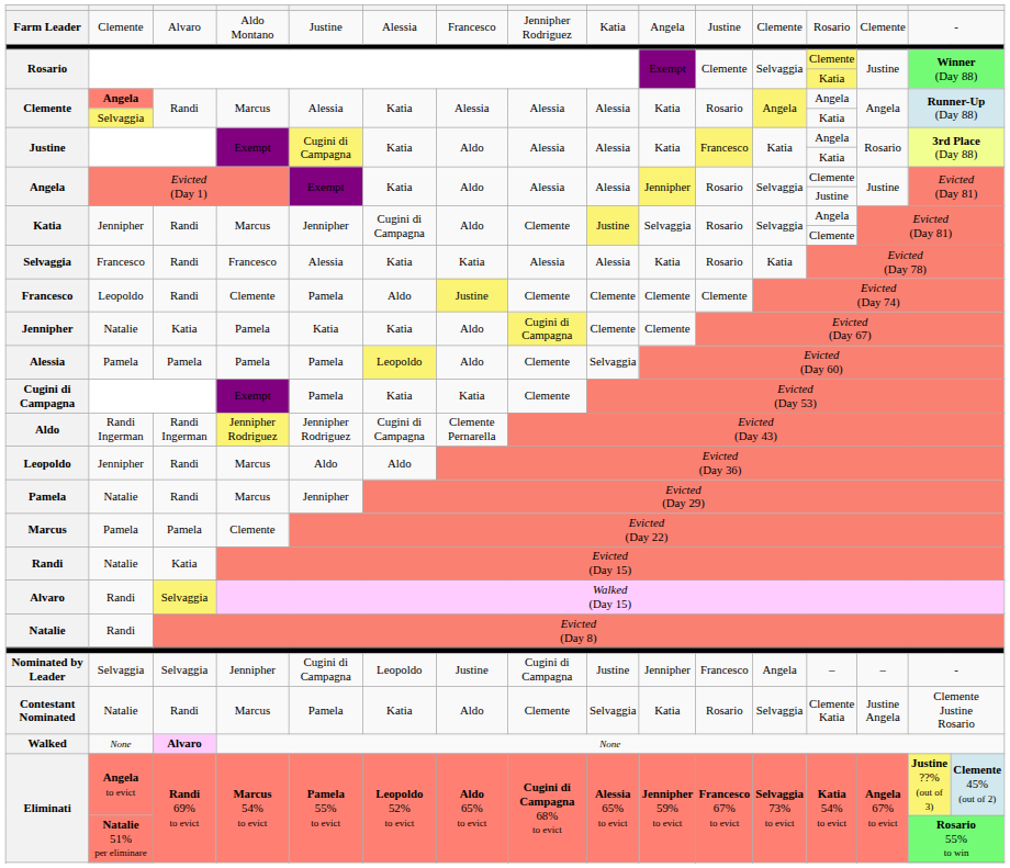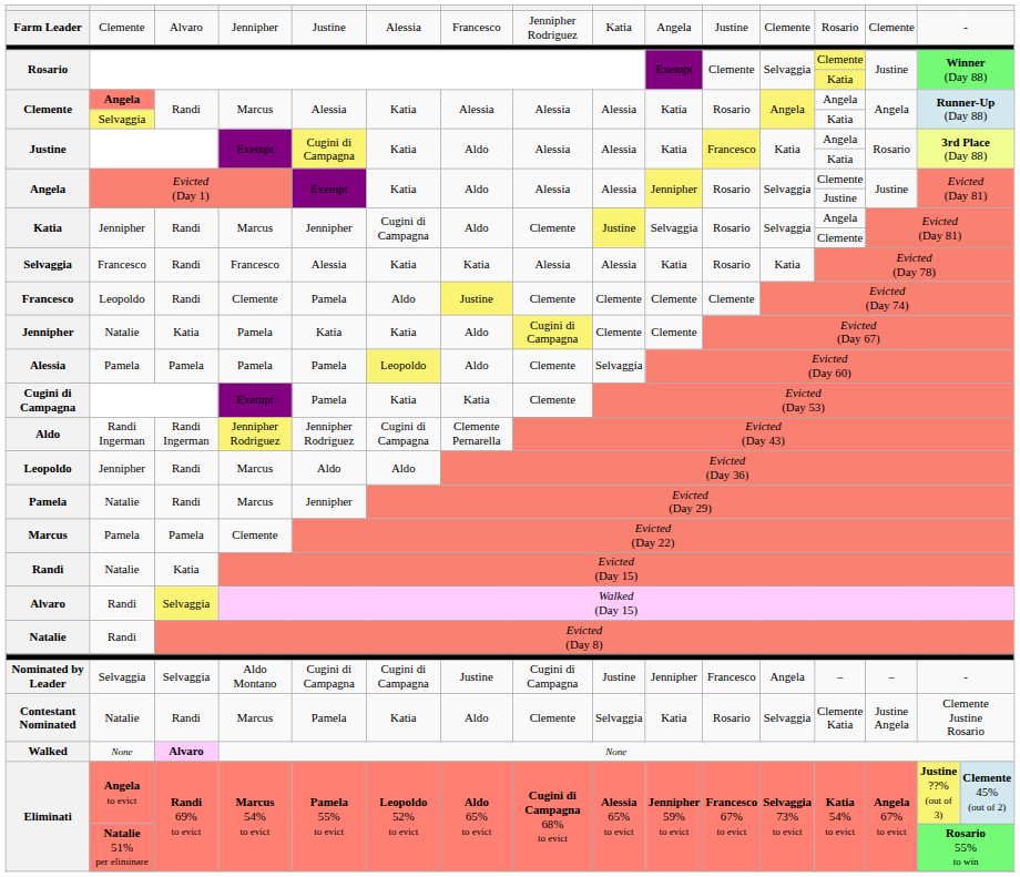Farm Leader | column 4: Aldo Montano -> Jennipher
Nominated by Leader | column 4: Jennipher -> Aldo Montano
Nominated by Leader | column 6: Leopoldo -> Cugini di Campagna
